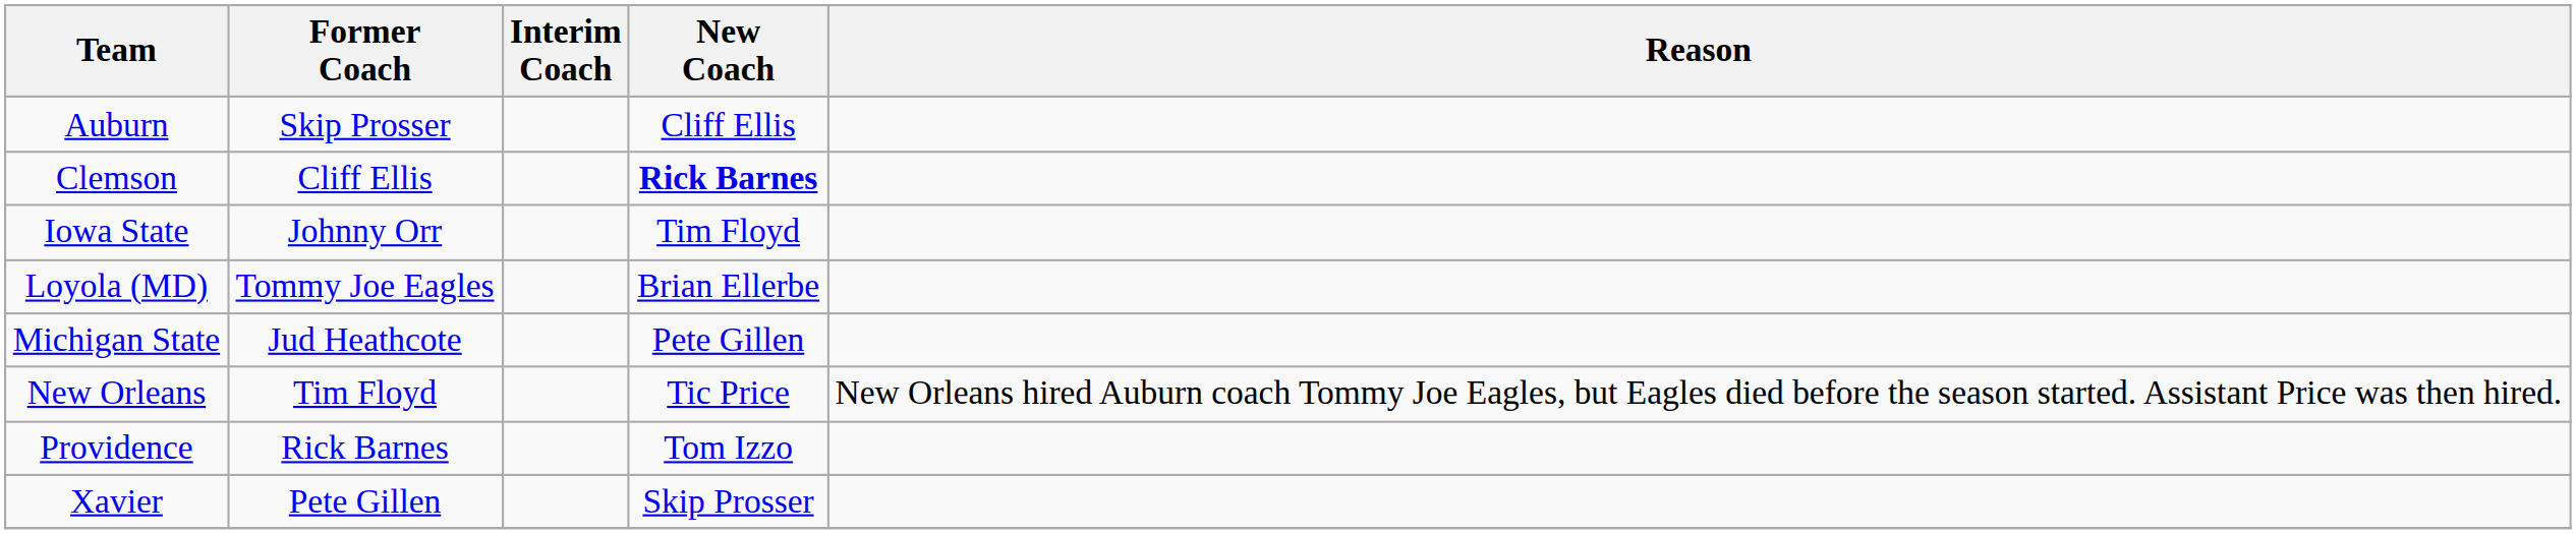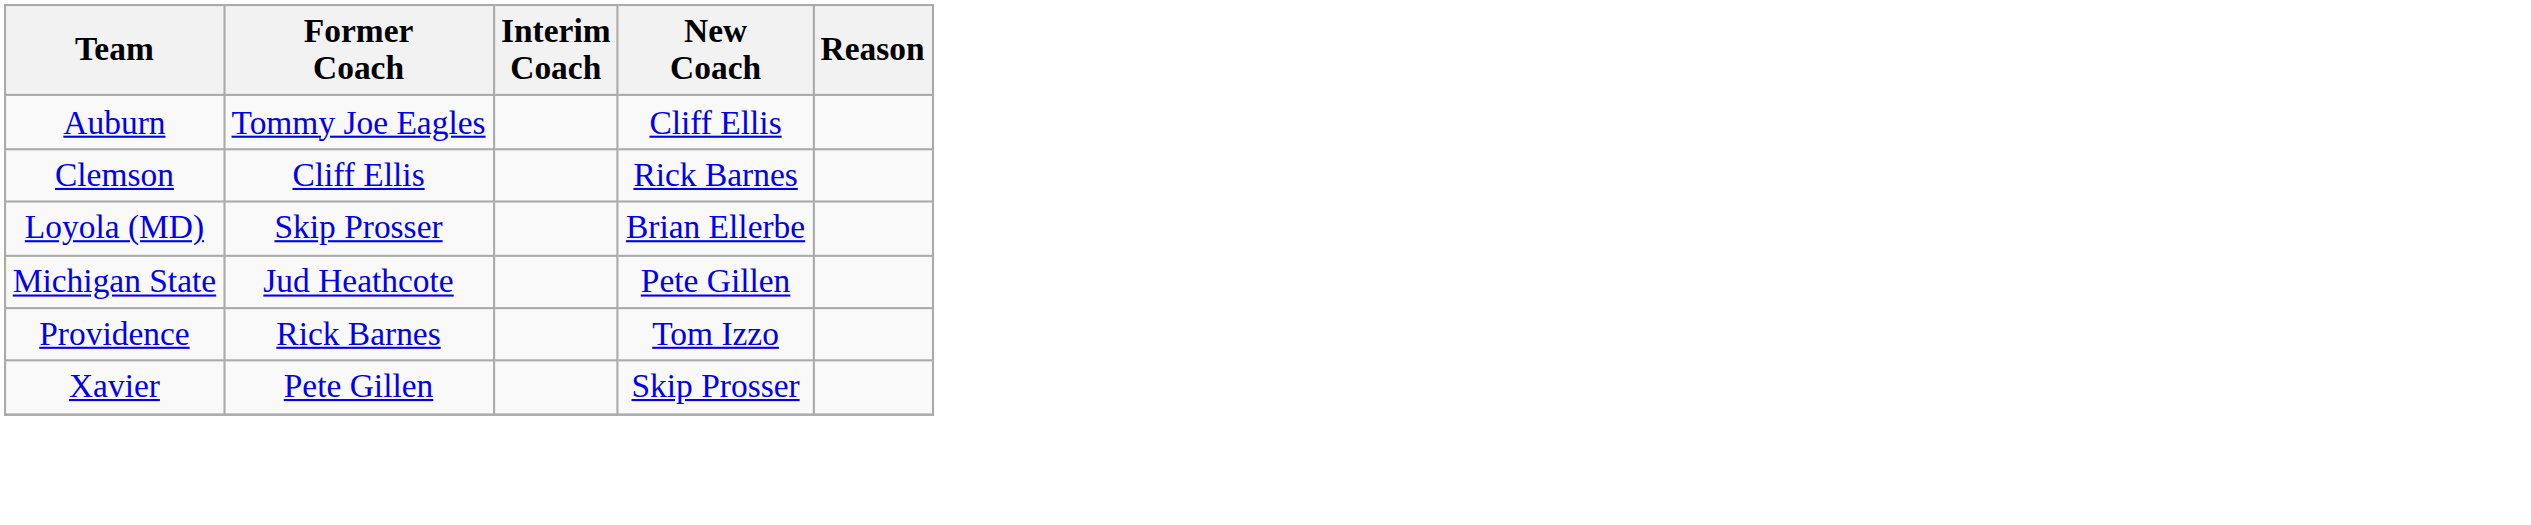Auburn | Former Coach: Skip Prosser -> Tommy Joe Eagles
Clemson | New Coach: bold -> normal
- row: Iowa State | Johnny Orr | Tim Floyd
Loyola (MD) | Former Coach: Tommy Joe Eagles -> Skip Prosser
- row: New Orleans | Tim Floyd | Tic Price | New Orleans hired Auburn coach Tommy Joe Eagles, but Eagles died before the season started. Assistant Price was then hired.
